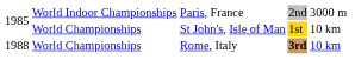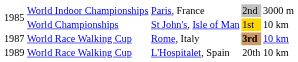Rome, Italy | column 1: 1988 -> 1987
Rome, Italy | column 2: World Championships -> World Race Walking Cup
+ row: 1989 | World Race Walking Cup | L'Hospitalet, Spain | 20th | 10 km
